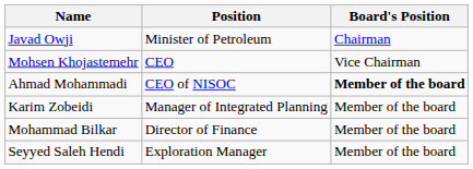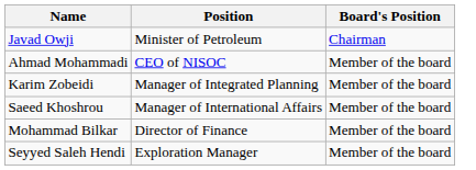- row: Mohsen Khojastemehr | CEO | Vice Chairman
Ahmad Mohammadi | Board's Position: bold -> normal
+ row: Saeed Khoshrou | Manager of International Affairs | Member of the board
